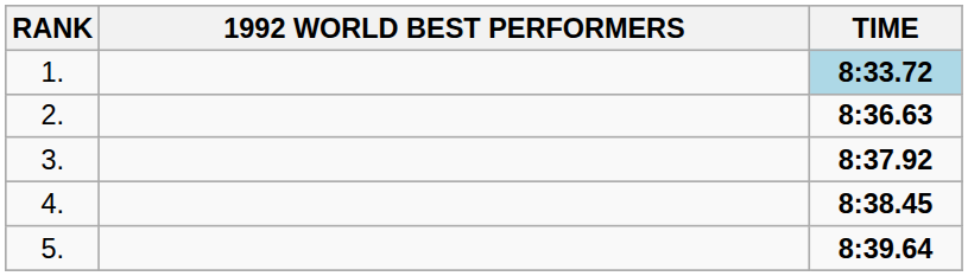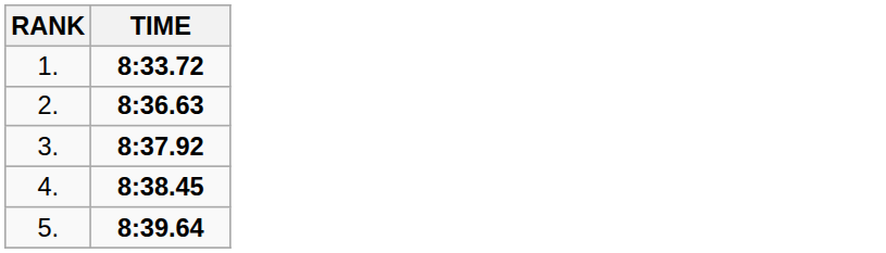- column: 1992 WORLD BEST PERFORMERS
1. | TIME: lightblue background -> no background
